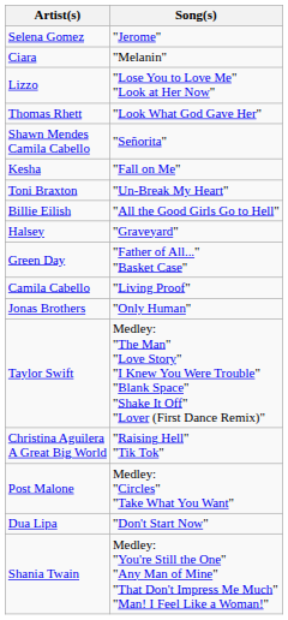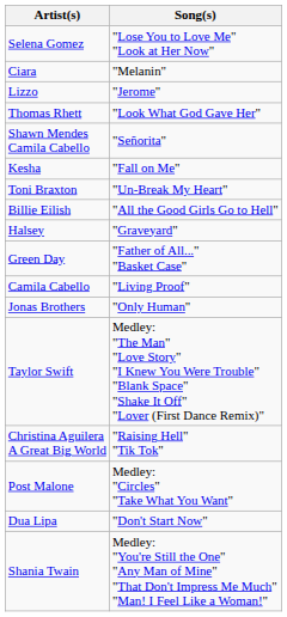Selena Gomez | Song(s): "Jerome" -> "Lose You to Love Me" "Look at Her Now"
Lizzo | Song(s): "Lose You to Love Me" "Look at Her Now" -> "Jerome"
